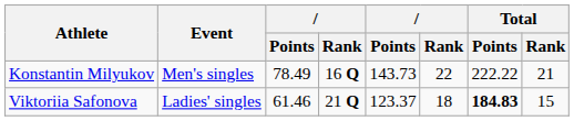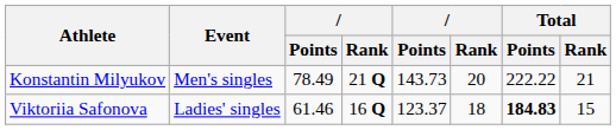Konstantin Milyukov | column 4: 16 Q -> 21 Q
Konstantin Milyukov | column 6: 22 -> 20
Viktoriia Safonova | column 4: 21 Q -> 16 Q
